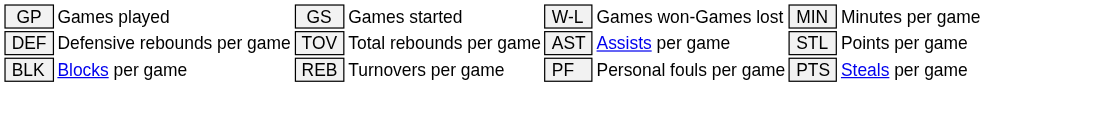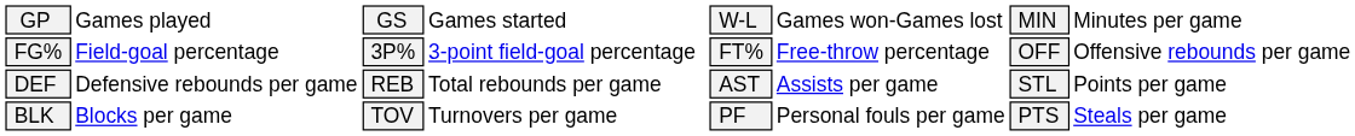+ row: FG% | Field-goal percentage | 3P% | 3-point field-goal percentage | FT% | Free-throw percentage | OFF | Offensive rebounds per game
DEF | column 3: TOV -> REB
BLK | column 3: REB -> TOV
